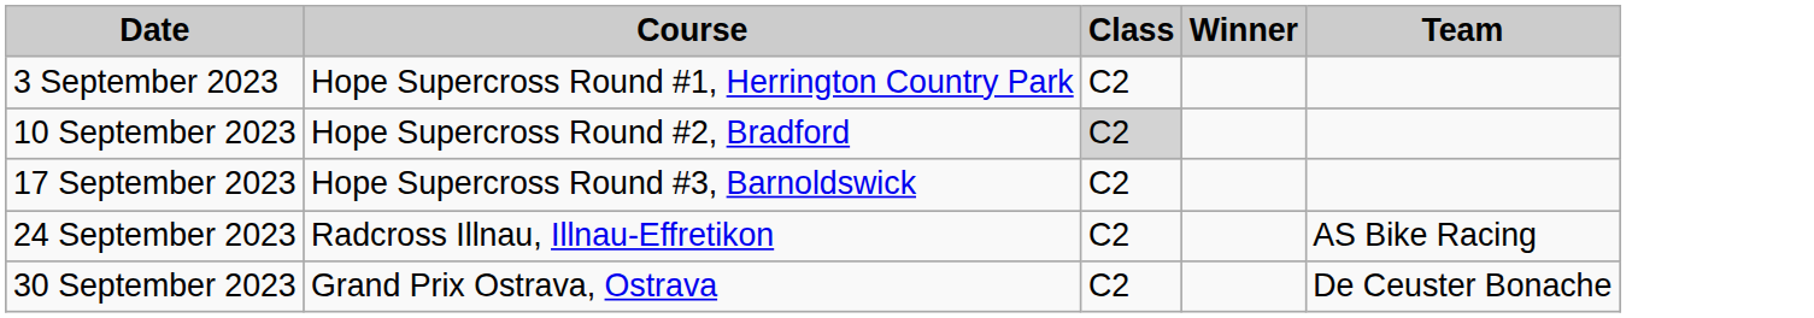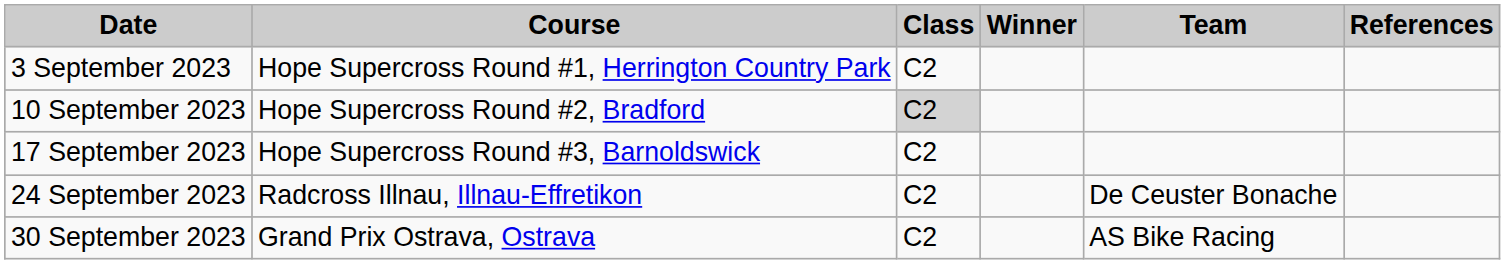+ column: References
24 September 2023 | Team: AS Bike Racing -> De Ceuster Bonache
30 September 2023 | Team: De Ceuster Bonache -> AS Bike Racing
